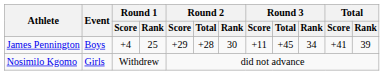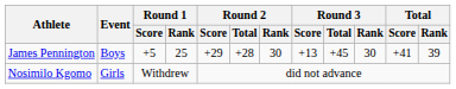James Pennington | Round 1 / Score: +4 -> +5
James Pennington | Round 3 / Score: +11 -> +13
James Pennington | Round 3 / Rank: 34 -> 30
